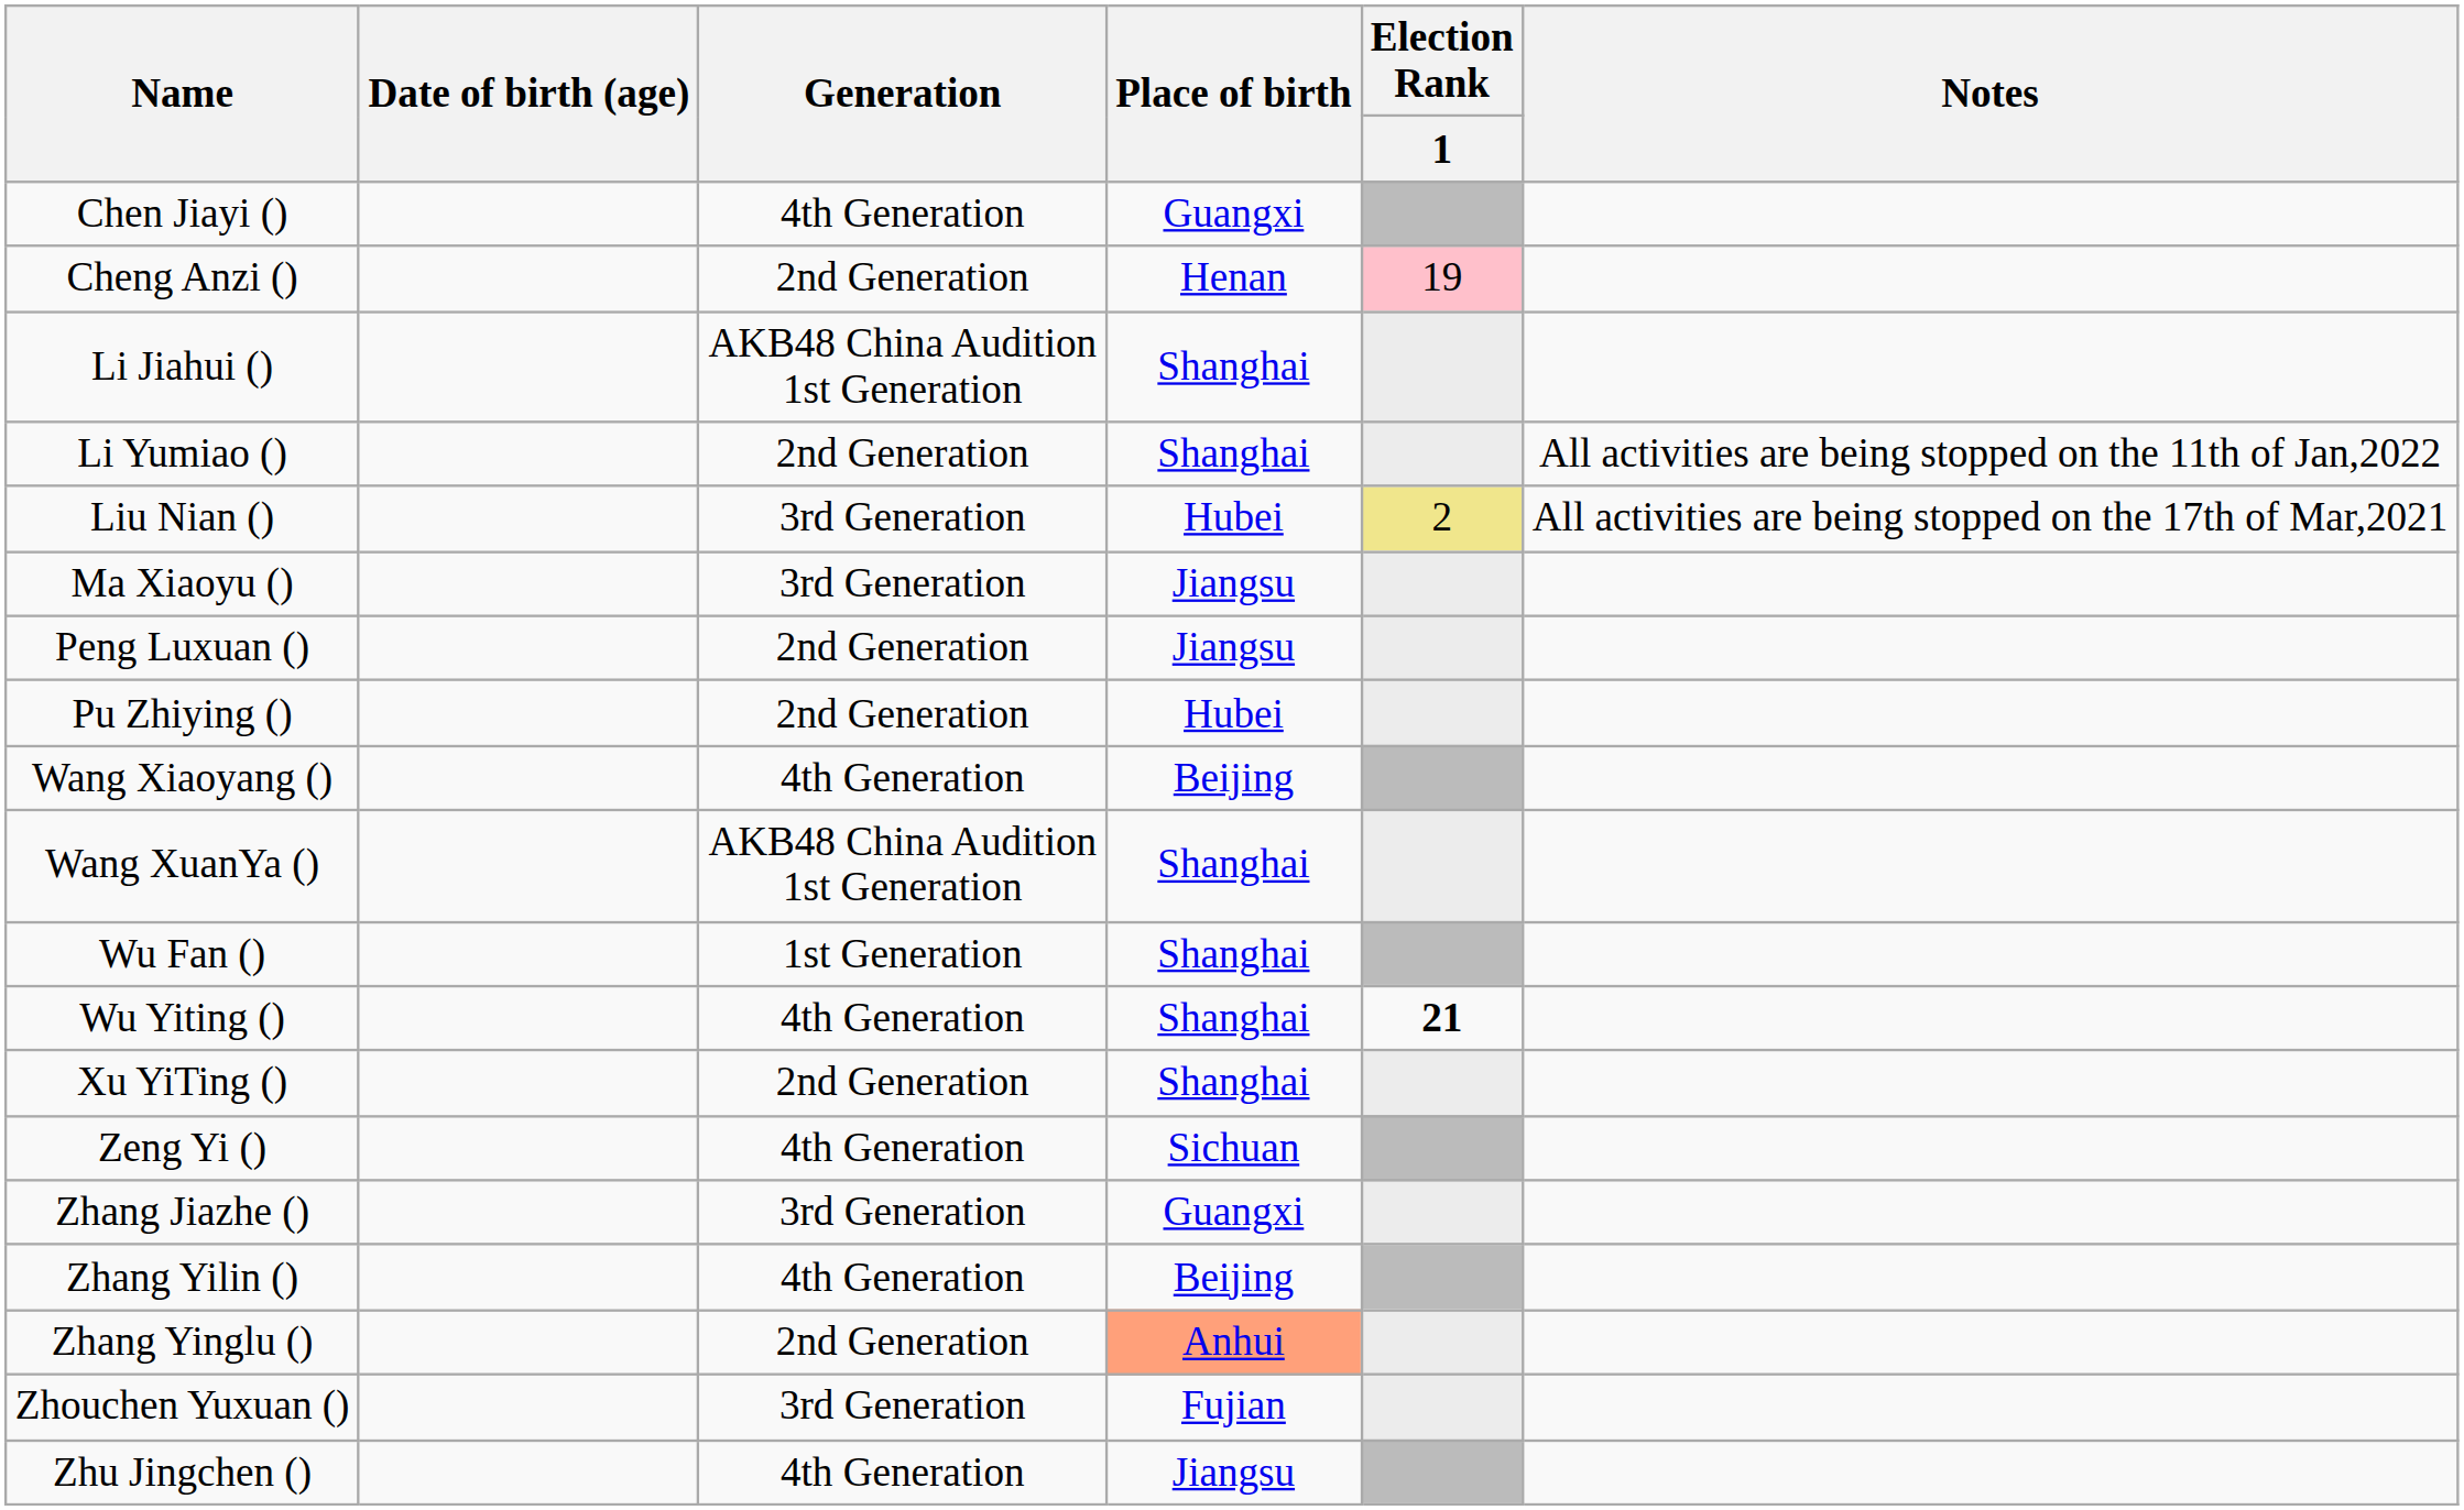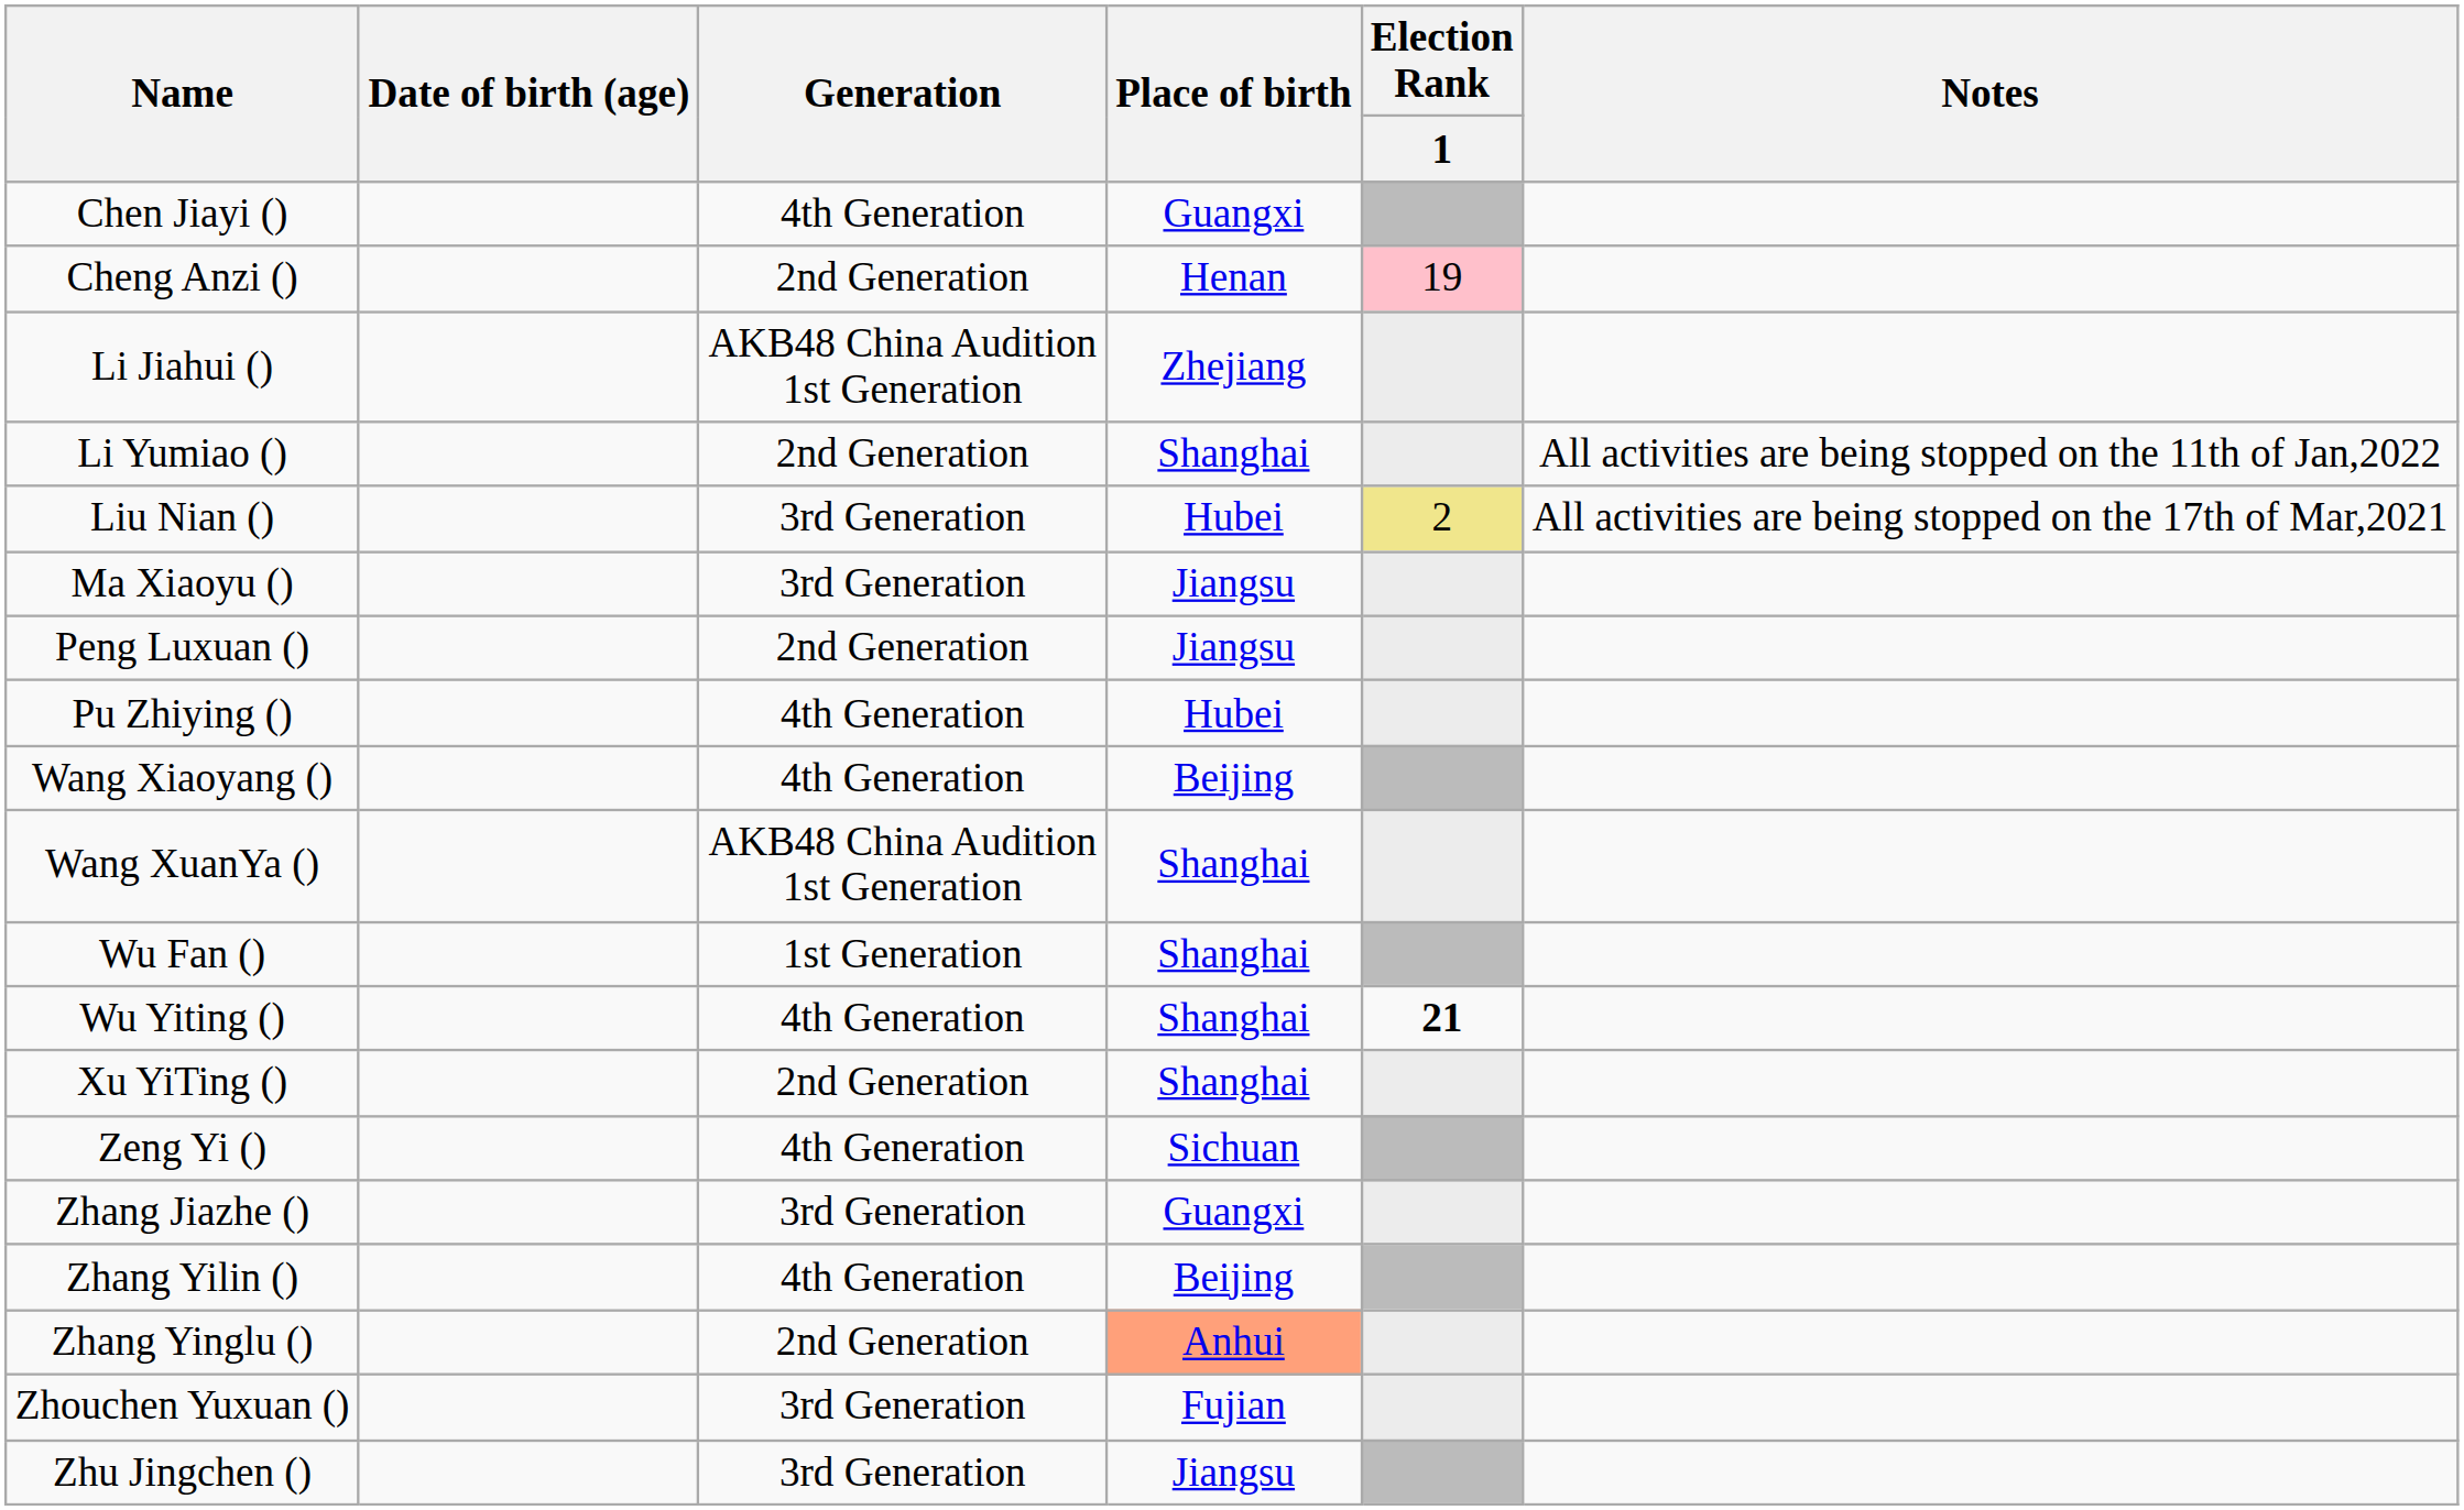Li Jiahui () | Place of birth: Shanghai -> Zhejiang
Pu Zhiying () | Generation: 2nd Generation -> 4th Generation
Zhu Jingchen () | Generation: 4th Generation -> 3rd Generation
